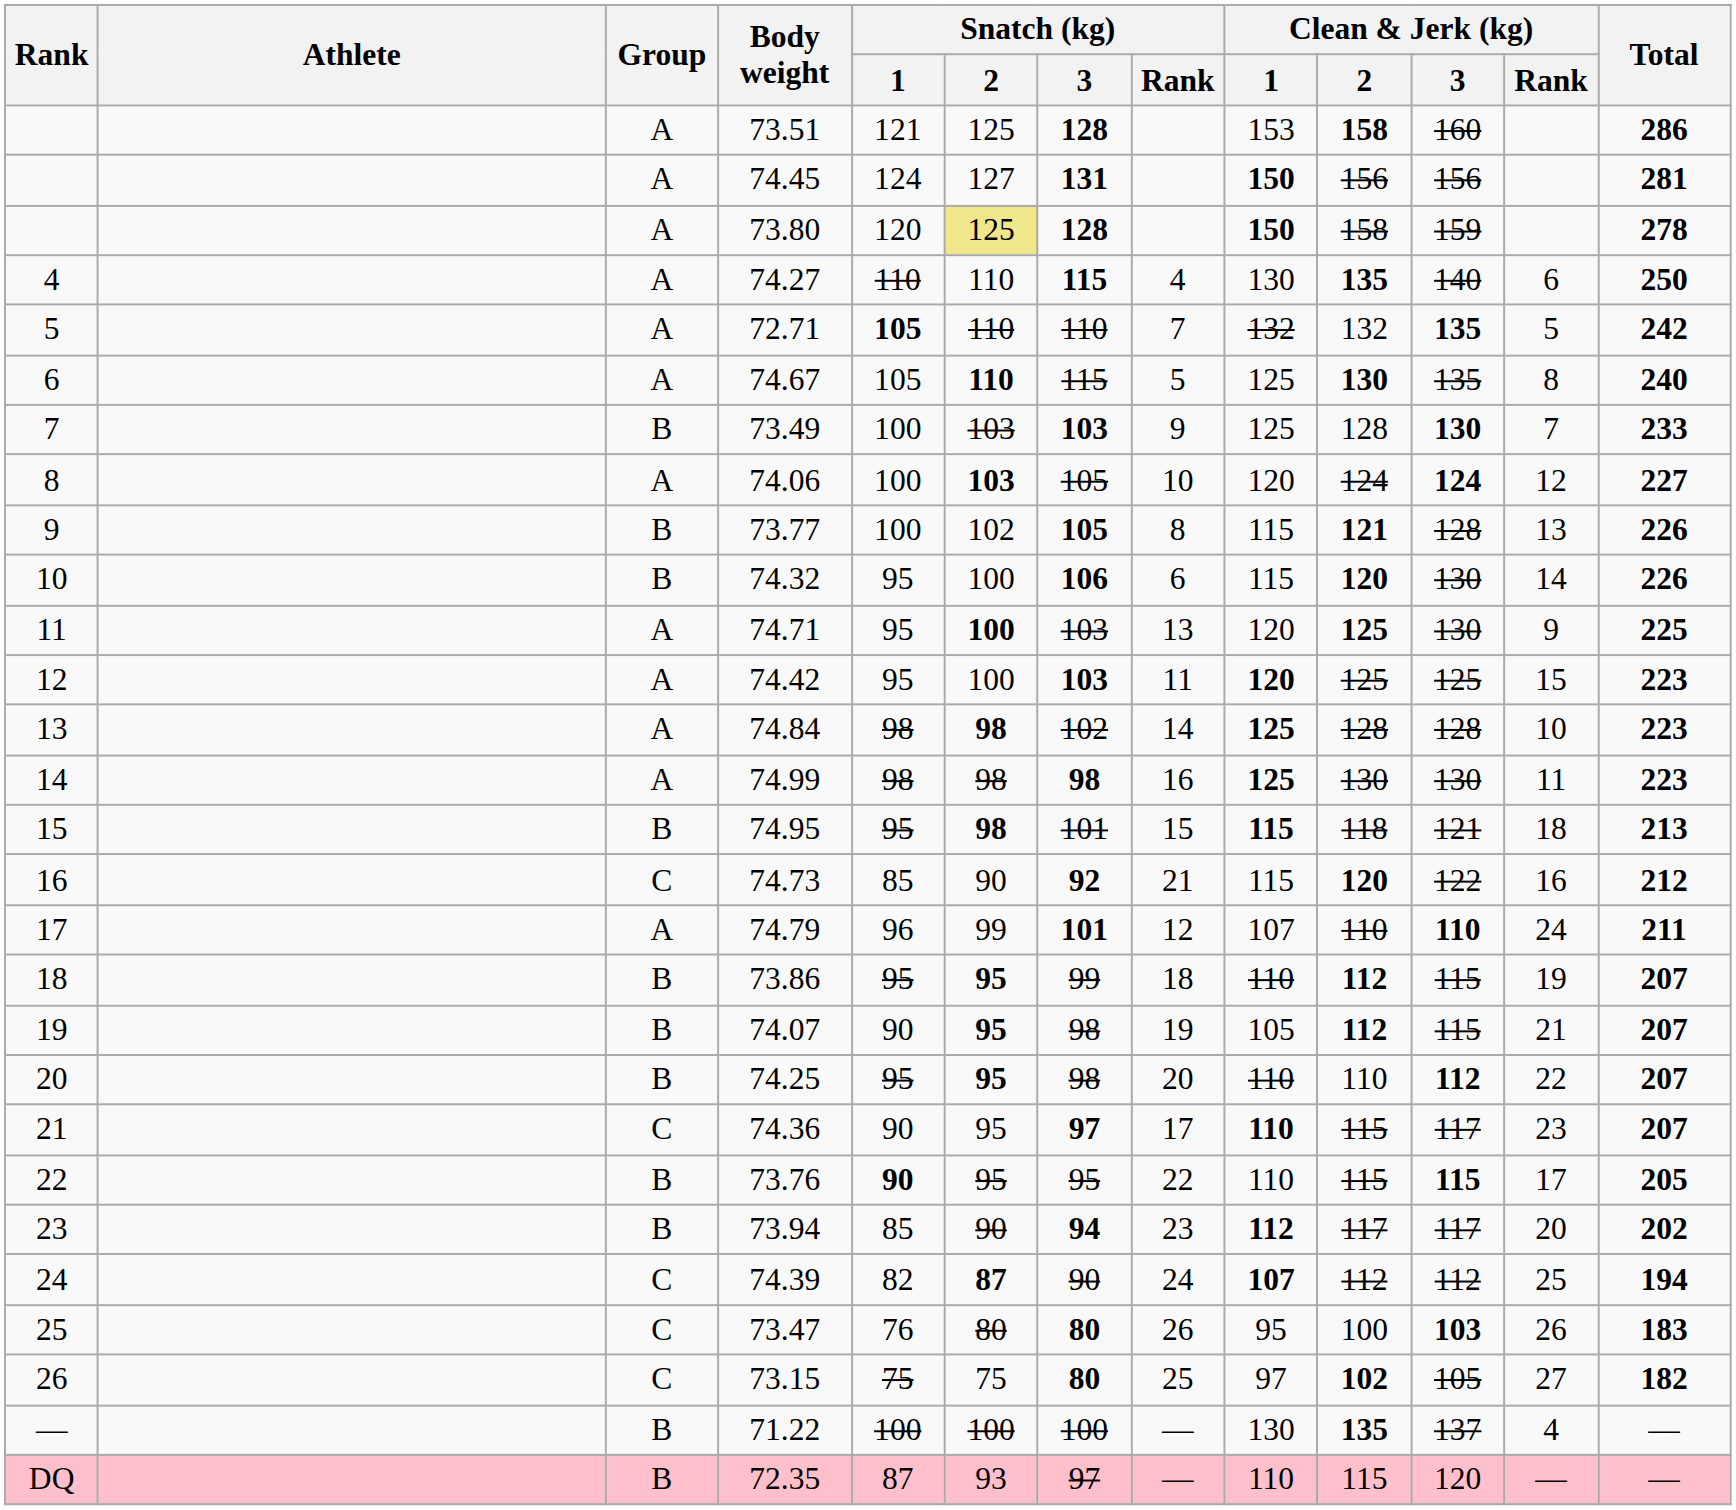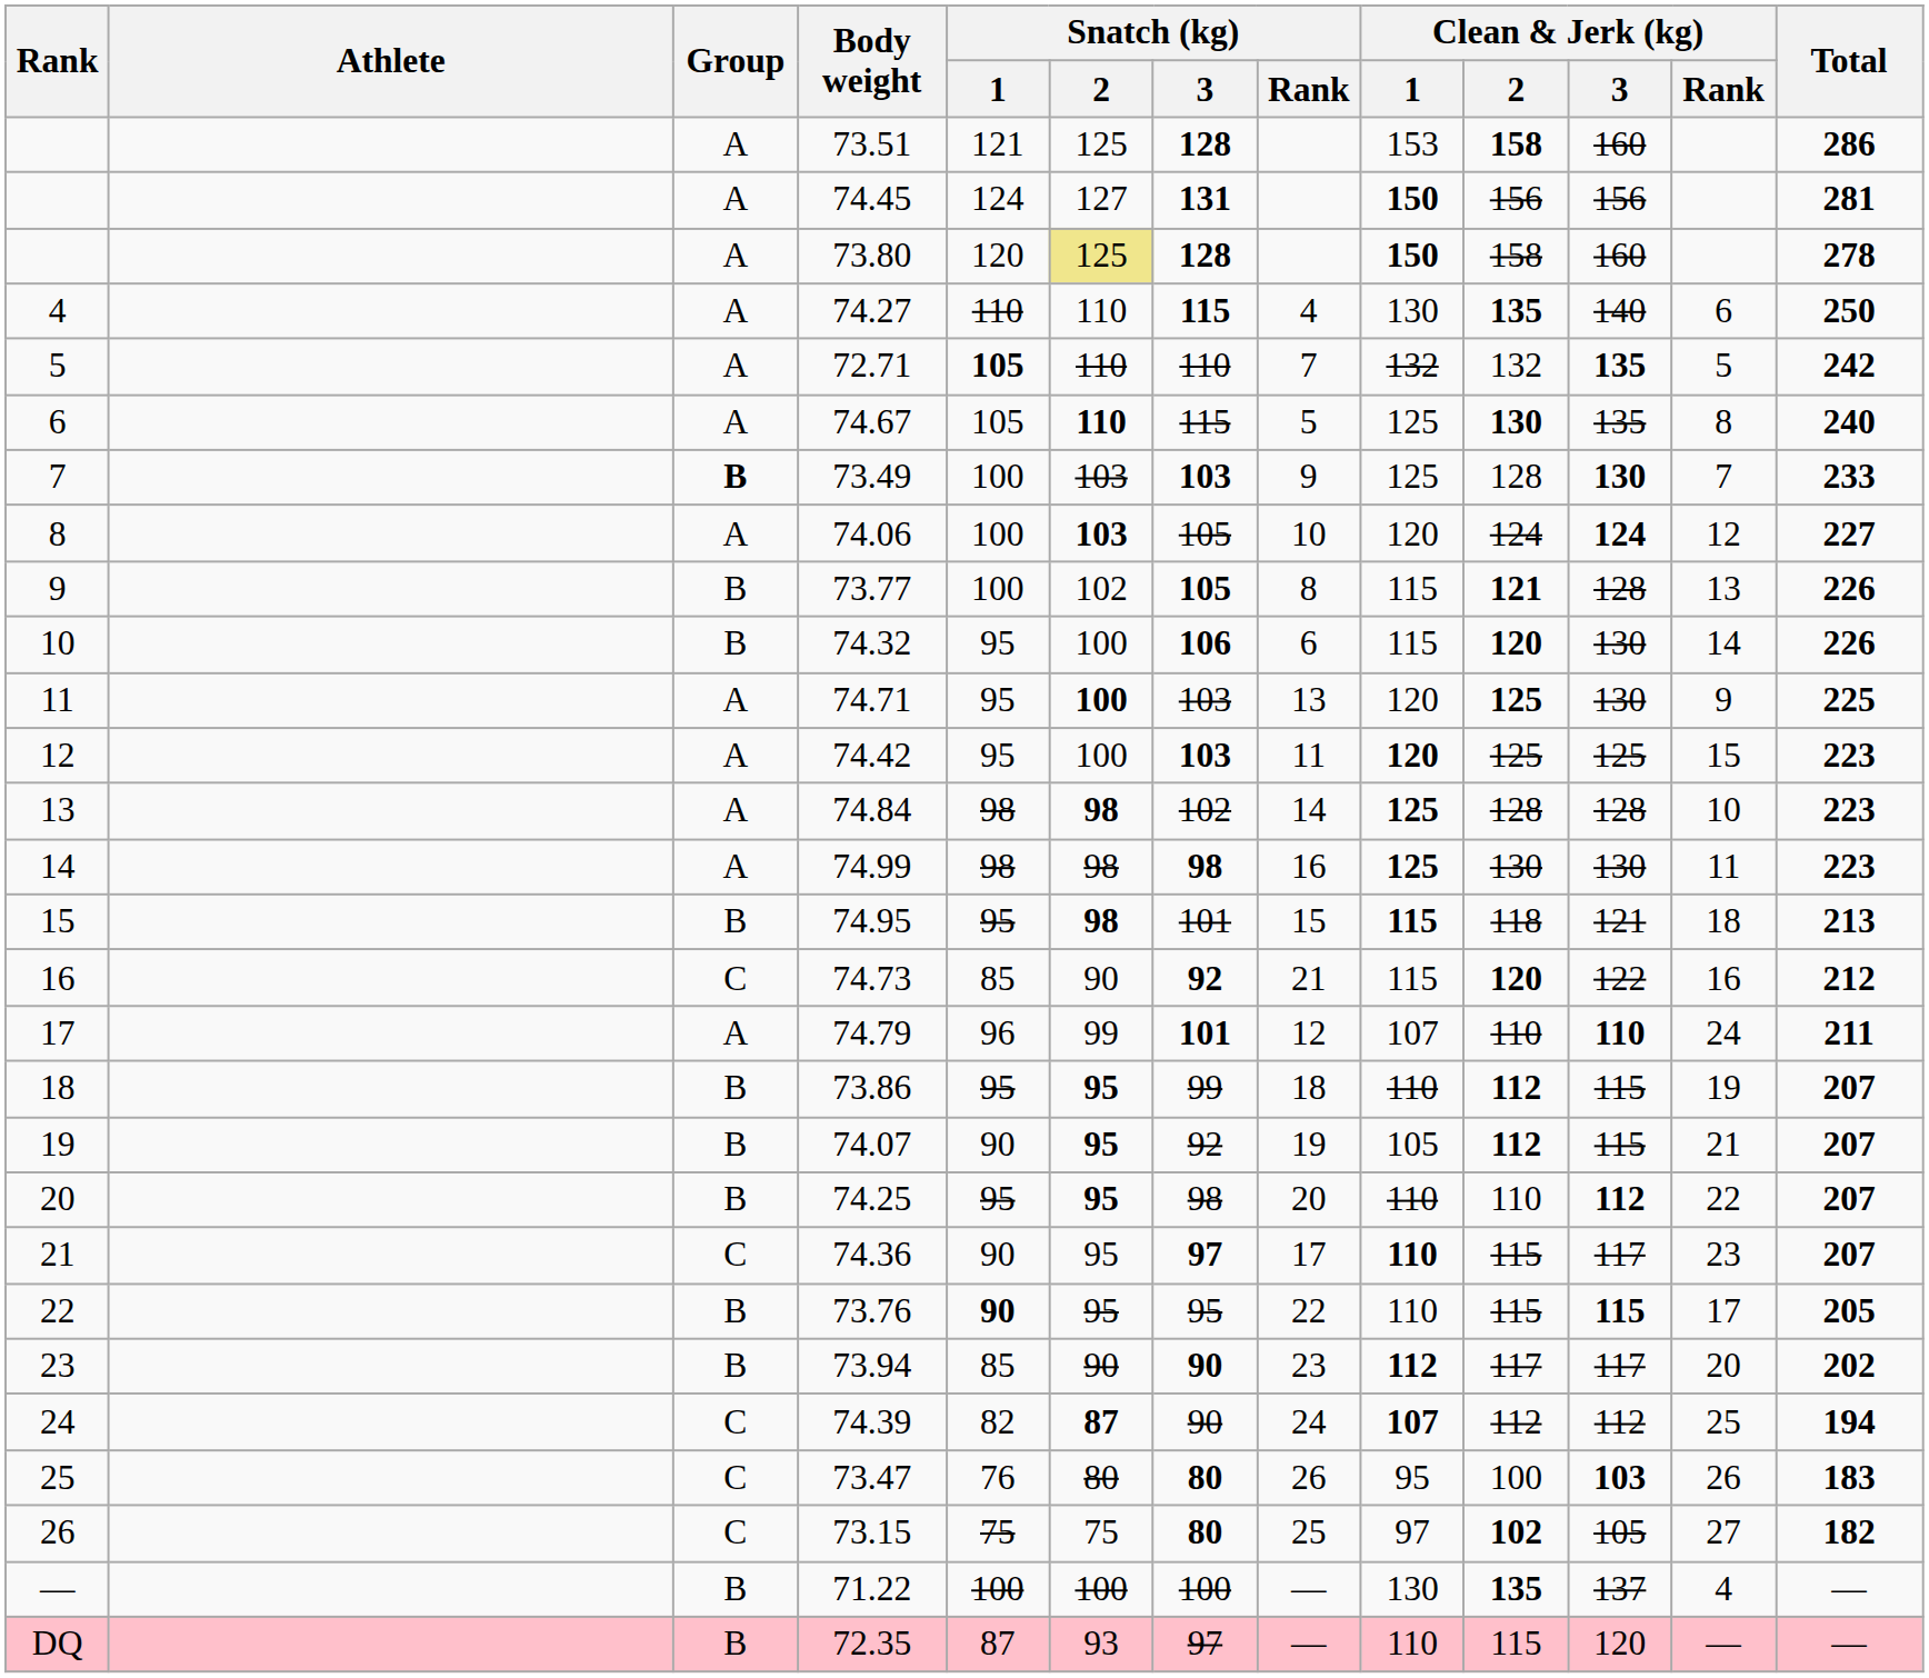73.80 | Clean & Jerk (kg) / 3: 159 -> 160
73.49 | Group: normal -> bold
74.07 | Snatch (kg) / 3: 98 -> 92
73.94 | Snatch (kg) / 3: 94 -> 90
